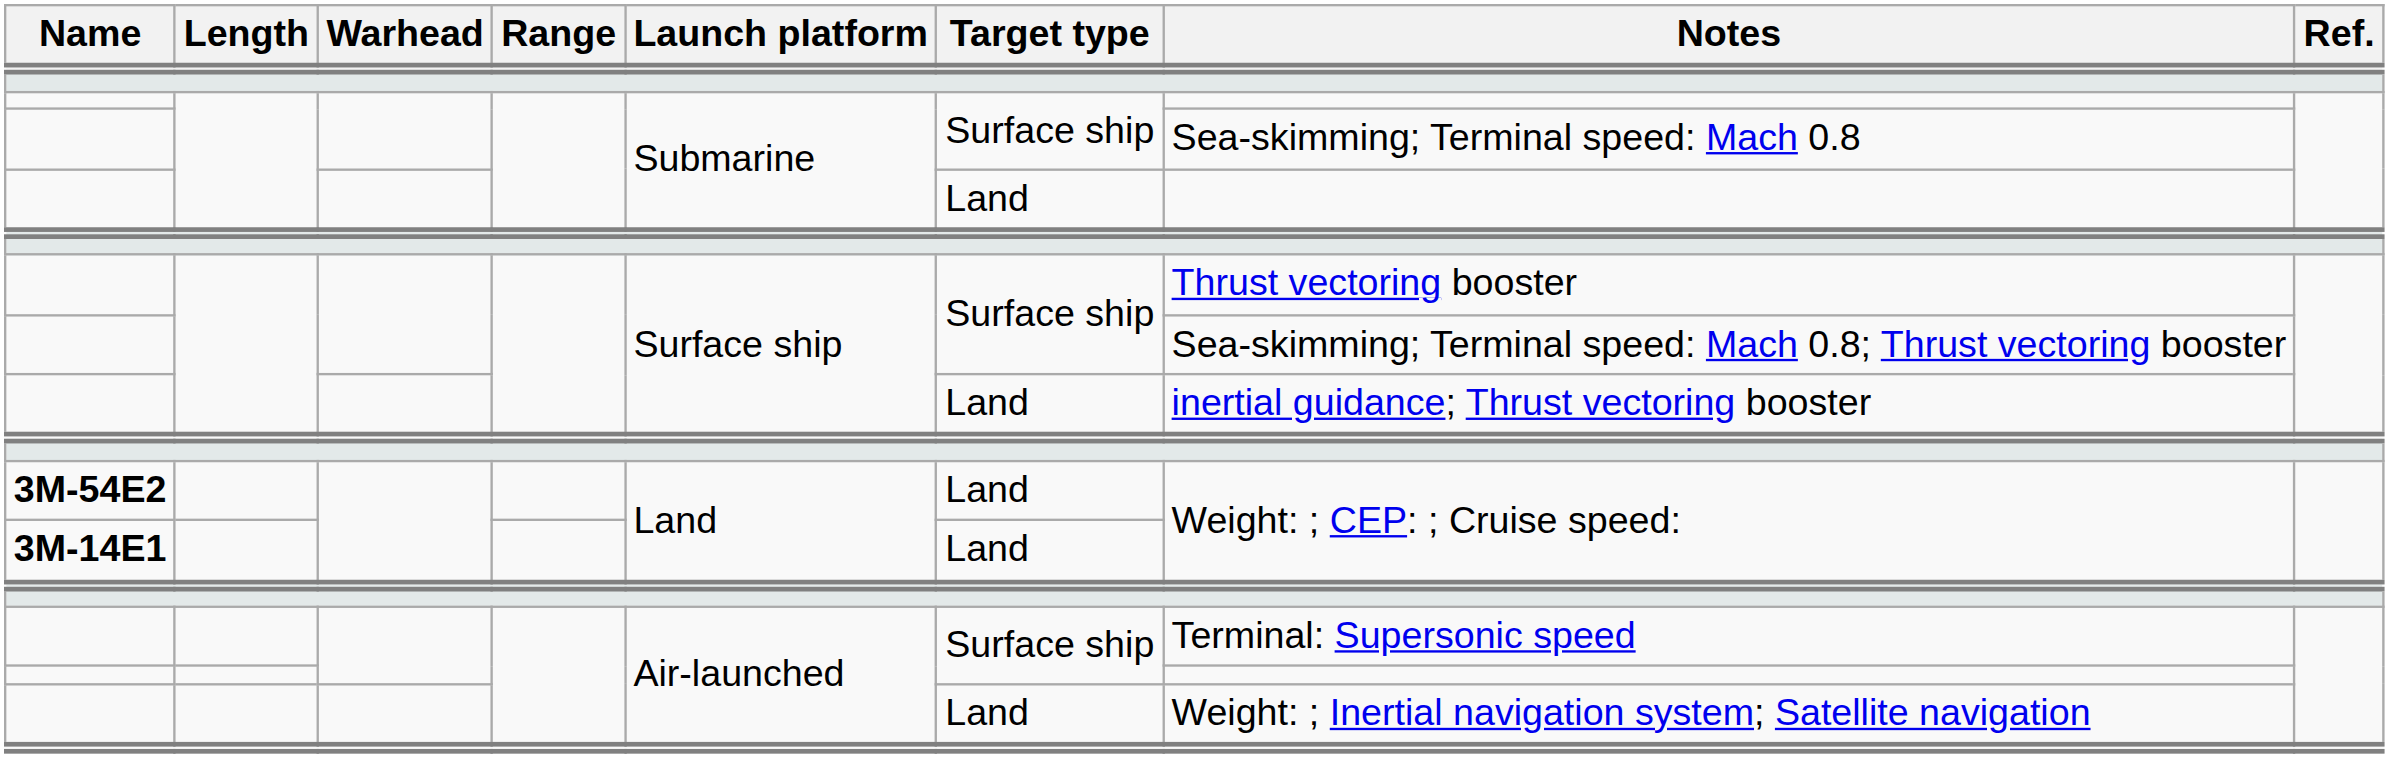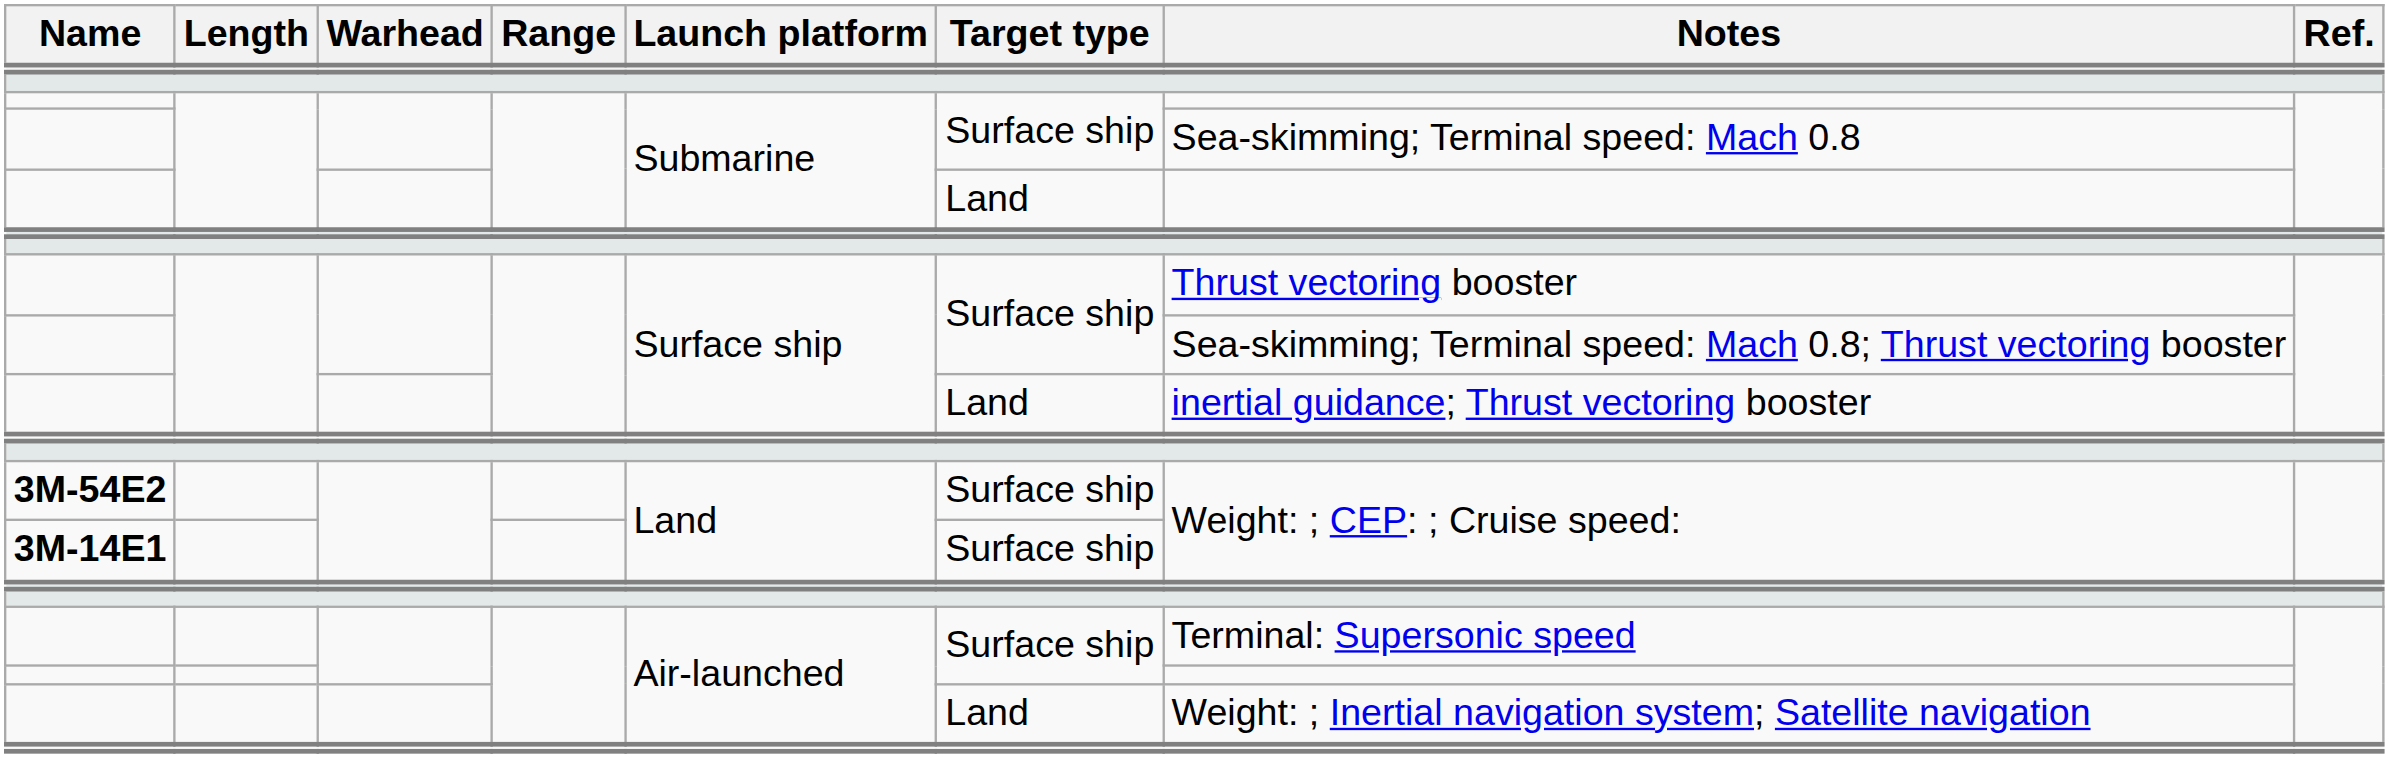3M-54E2 | Target type: Land -> Surface ship
3M-14E1 | Target type: Land -> Surface ship
